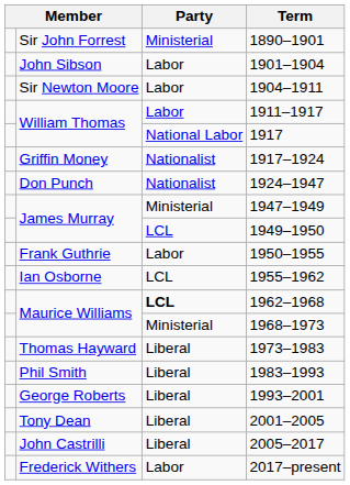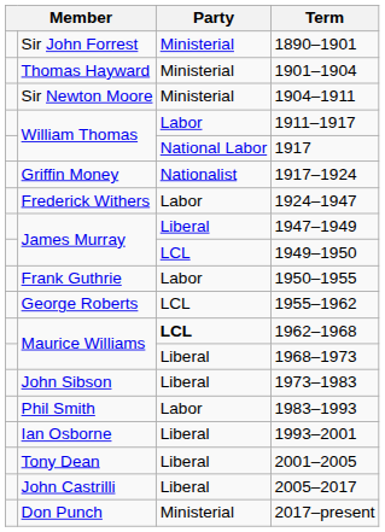1901–1904 | column 2: John Sibson -> Thomas Hayward
1901–1904 | Party: Labor -> Ministerial
1904–1911 | Party: Labor -> Ministerial
1924–1947 | column 2: Don Punch -> Frederick Withers
1924–1947 | Party: Nationalist -> Labor
1947–1949 | Party: Ministerial -> Liberal
1955–1962 | column 2: Ian Osborne -> George Roberts
1968–1973 | Party: Ministerial -> Liberal
1973–1983 | column 2: Thomas Hayward -> John Sibson
1983–1993 | Party: Liberal -> Labor
1993–2001 | column 2: George Roberts -> Ian Osborne
2017–present | column 2: Frederick Withers -> Don Punch
2017–present | Party: Labor -> Ministerial
